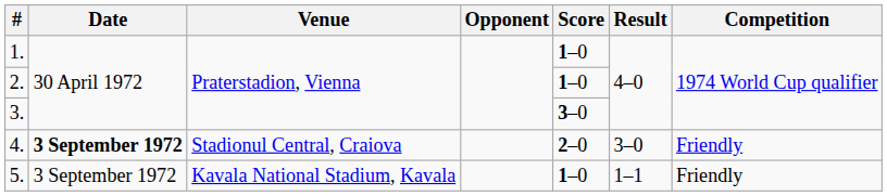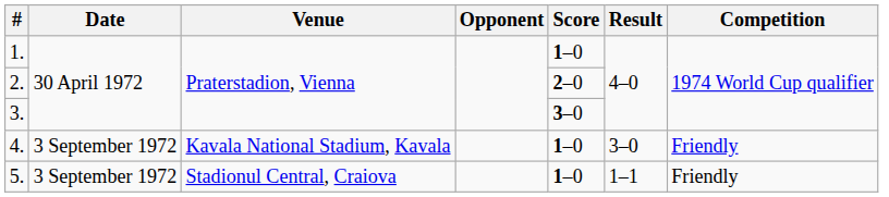2. | Score: 1–0 -> 2–0
4. | Date: bold -> normal
4. | Venue: Stadionul Central, Craiova -> Kavala National Stadium, Kavala
4. | Score: 2–0 -> 1–0
5. | Venue: Kavala National Stadium, Kavala -> Stadionul Central, Craiova
